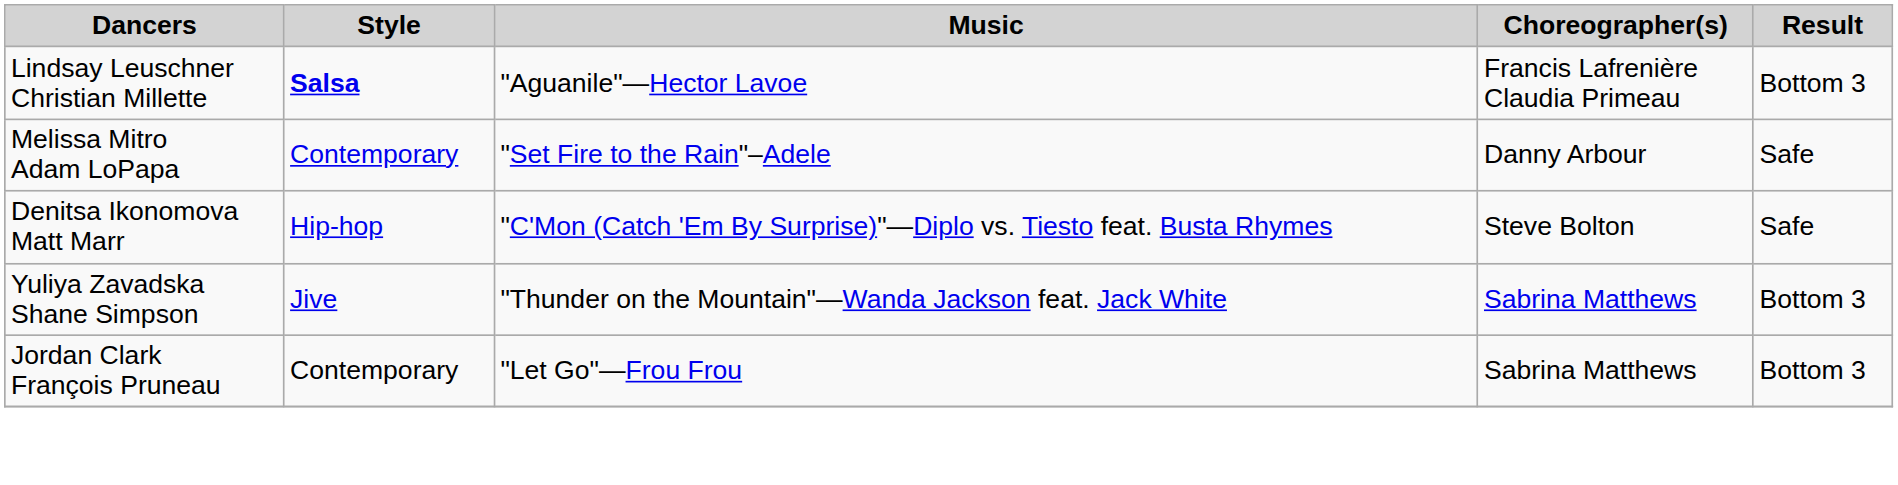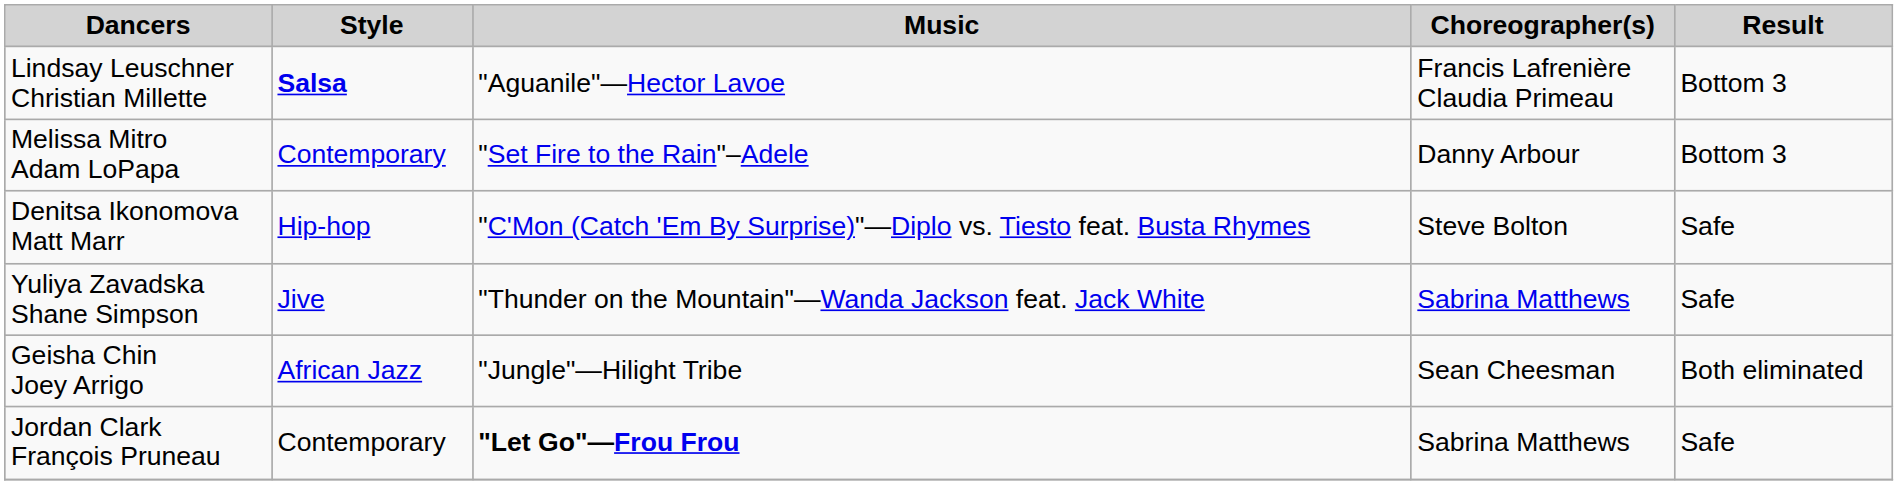Melissa Mitro Adam LoPapa | Result: Safe -> Bottom 3
Yuliya Zavadska Shane Simpson | Result: Bottom 3 -> Safe
+ row: Geisha Chin Joey Arrigo | African Jazz | "Jungle"—Hilight Tribe | Sean Cheesman | Both eliminated
Jordan Clark François Pruneau | Music: normal -> bold
Jordan Clark François Pruneau | Result: Bottom 3 -> Safe
